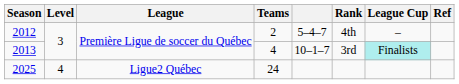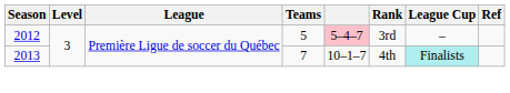2012 | Teams: 2 -> 5
2012 | column 5: no background -> pink background
2012 | Rank: 4th -> 3rd
2013 | Teams: 4 -> 7
2013 | Rank: 3rd -> 4th
- row: 2025 | 4 | Ligue2 Québec | 24
